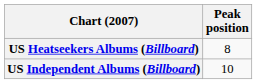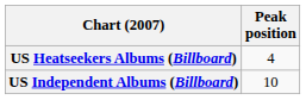US Heatseekers Albums (Billboard) | Peak position: 8 -> 4
